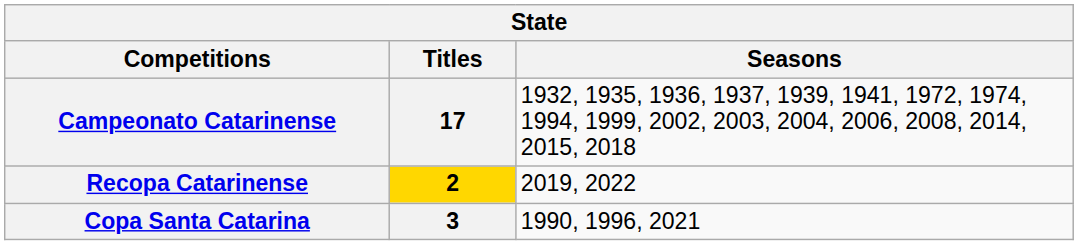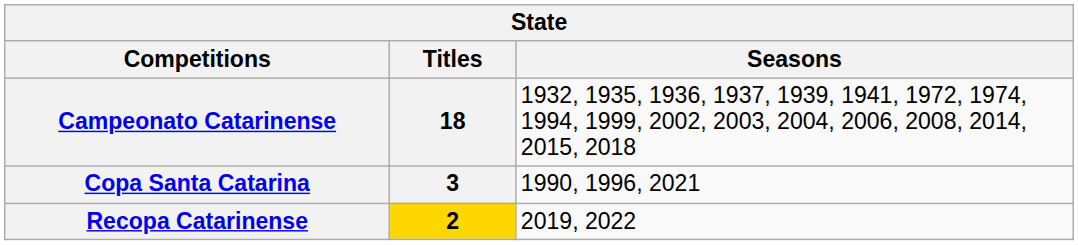Campeonato Catarinense | Titles: 17 -> 18
rows swapped: Copa Santa Catarina <-> Recopa Catarinense
